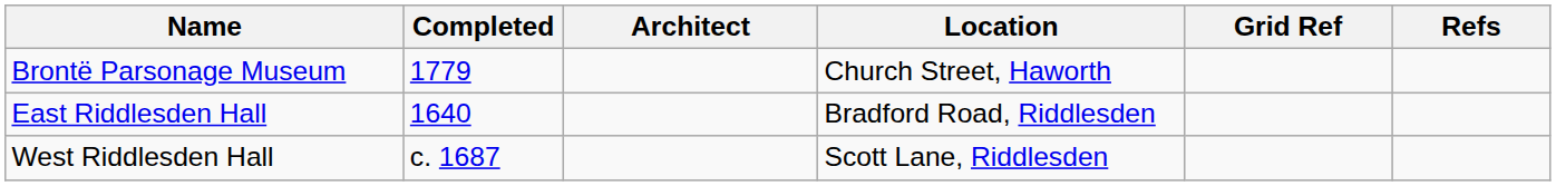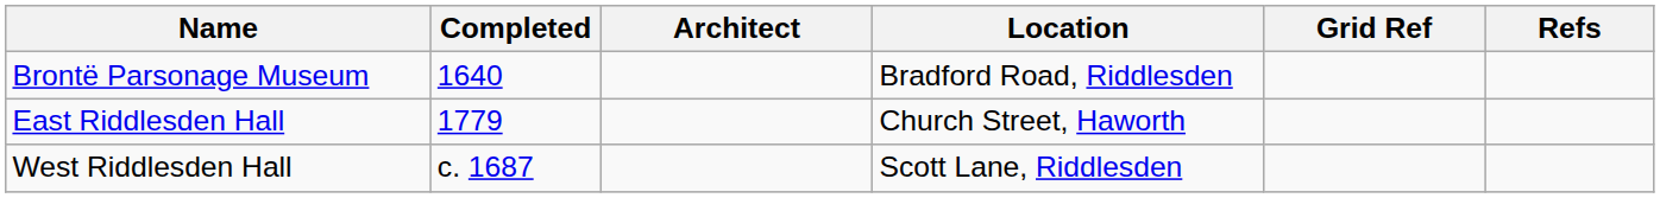Brontë Parsonage Museum | Completed: 1779 -> 1640
Brontë Parsonage Museum | Location: Church Street, Haworth -> Bradford Road, Riddlesden
East Riddlesden Hall | Completed: 1640 -> 1779
East Riddlesden Hall | Location: Bradford Road, Riddlesden -> Church Street, Haworth
